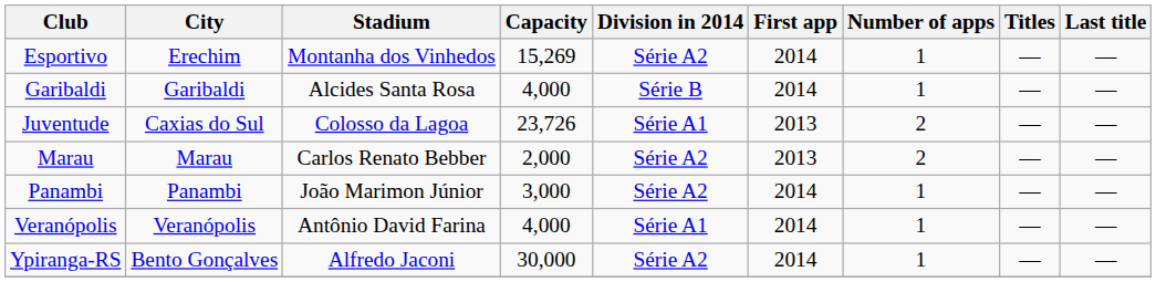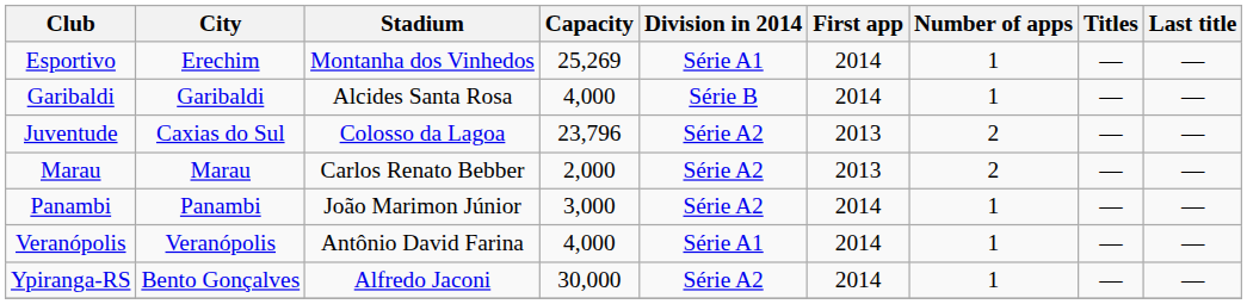Esportivo | Capacity: 15,269 -> 25,269
Esportivo | Division in 2014: Série A2 -> Série A1
Juventude | Capacity: 23,726 -> 23,796
Juventude | Division in 2014: Série A1 -> Série A2
